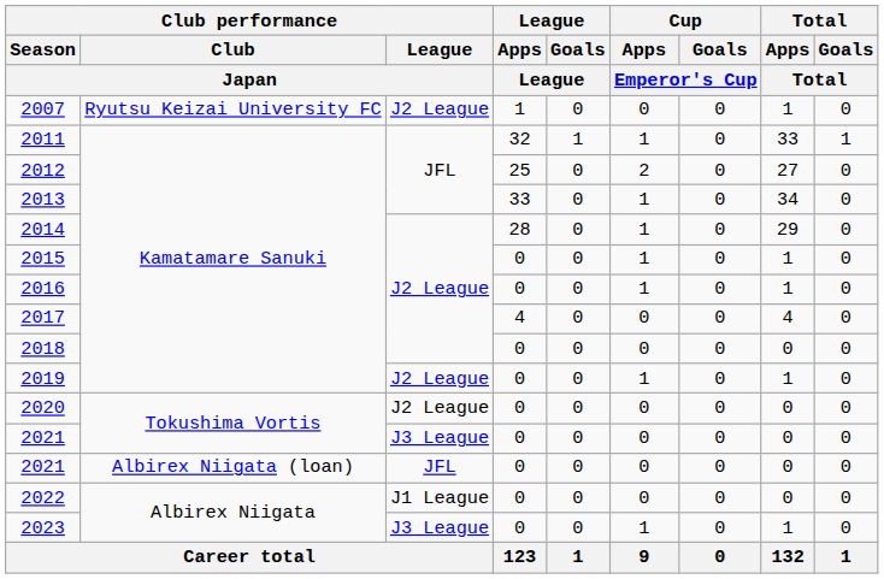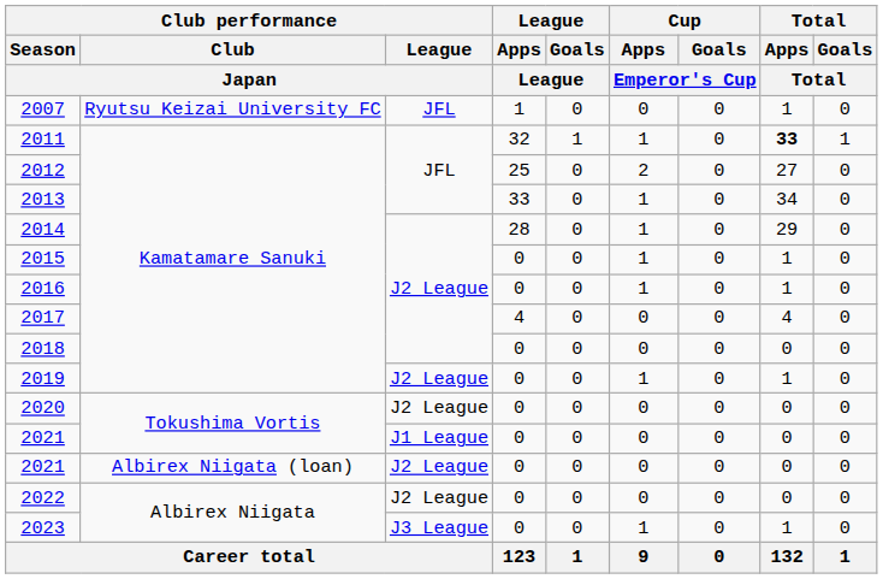2007 | Club performance / League / Japan: J2 League -> JFL
2011 | Total / Apps / Total: normal -> bold
2021 / Tokushima Vortis | Club performance / League / Japan: J3 League -> J1 League
2021 / Albirex Niigata (loan) | Club performance / League / Japan: JFL -> J2 League
2022 | Club performance / League / Japan: J1 League -> J2 League
